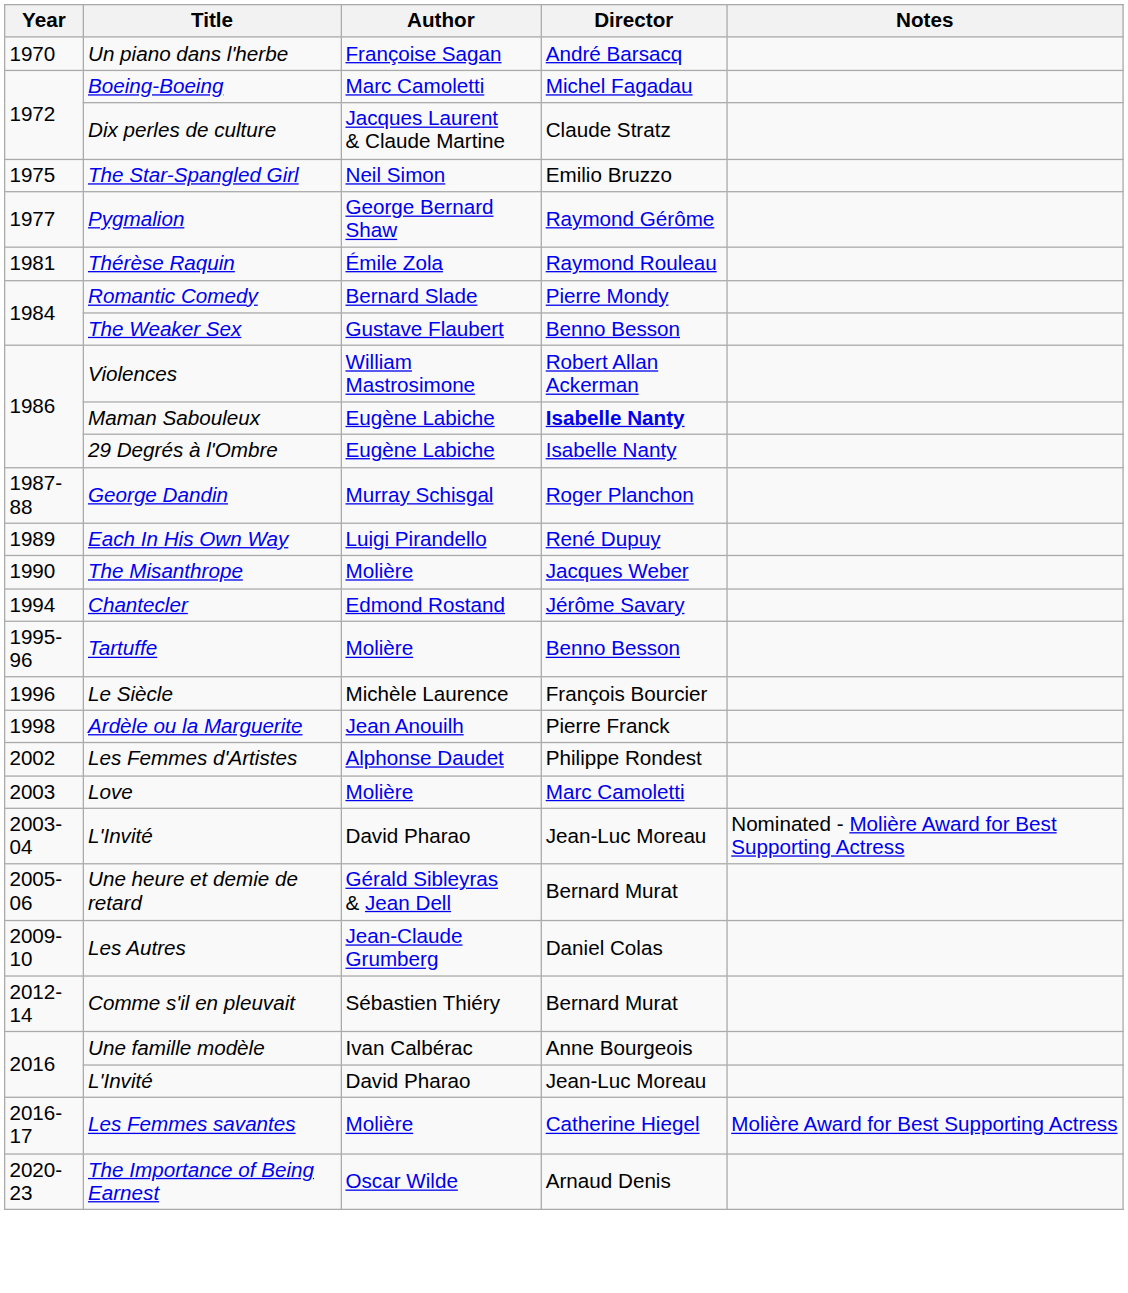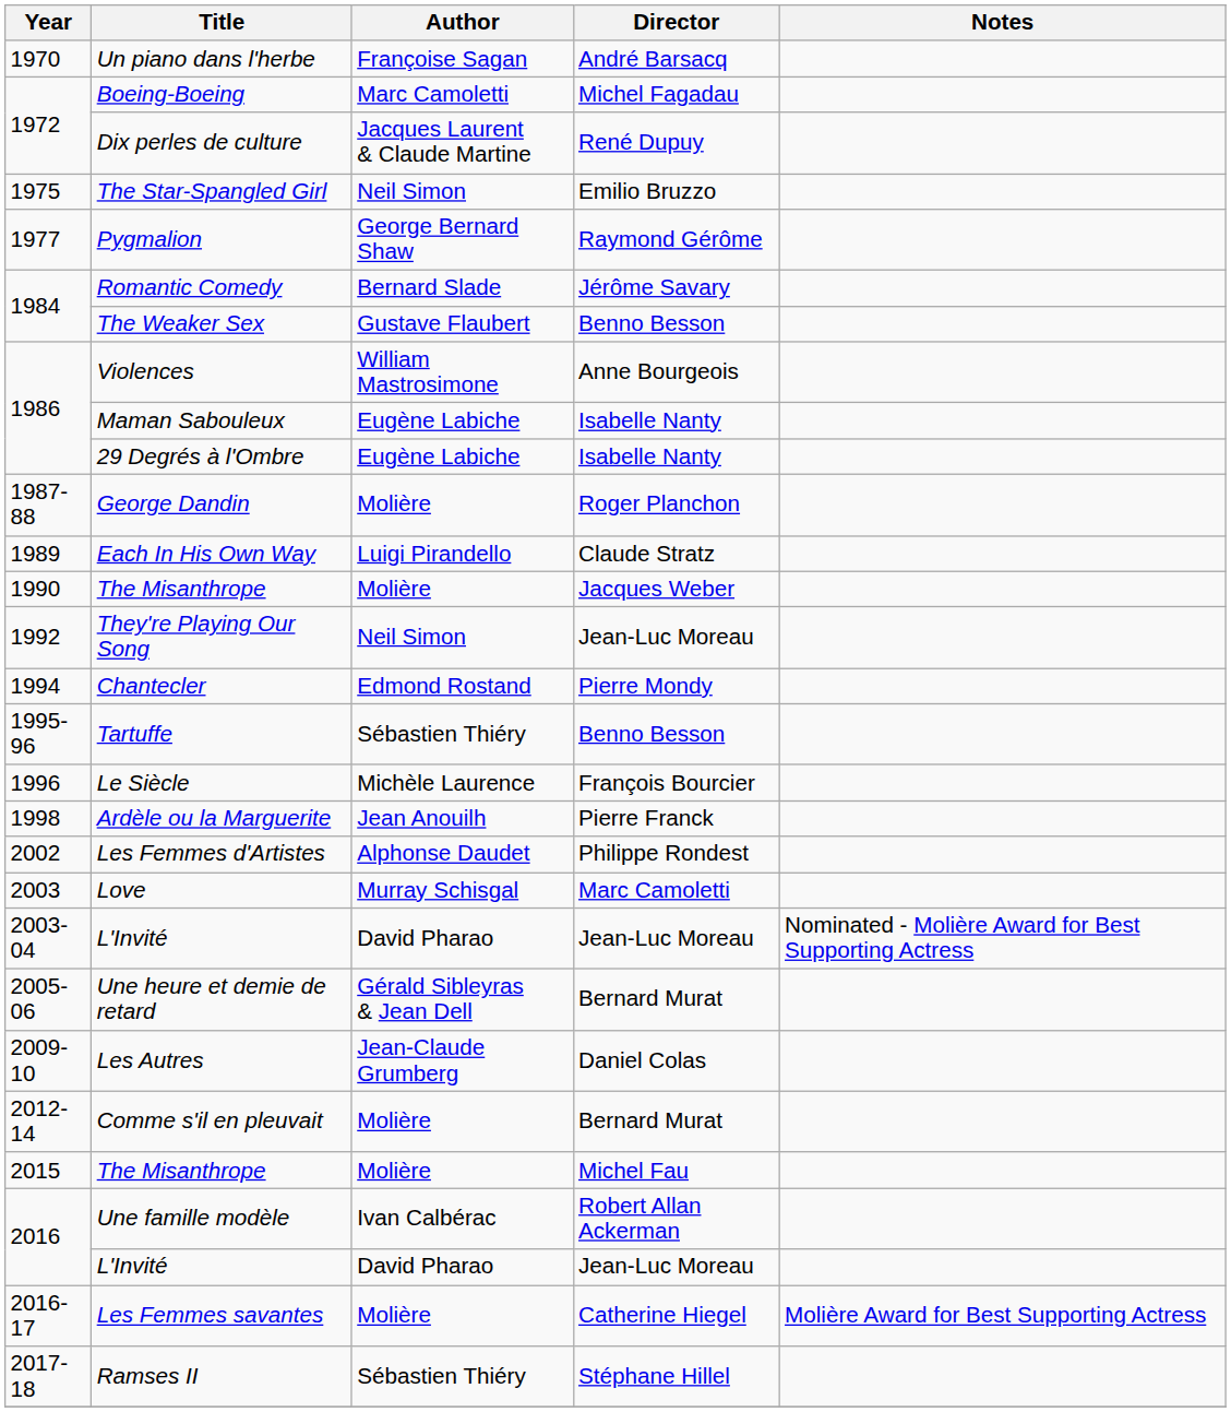Dix perles de culture | Director: Claude Stratz -> René Dupuy
- row: 1981 | Thérèse Raquin | Émile Zola | Raymond Rouleau
Romantic Comedy | Director: Pierre Mondy -> Jérôme Savary
Violences | Director: Robert Allan Ackerman -> Anne Bourgeois
Maman Sabouleux | Director: bold -> normal
George Dandin | Author: Murray Schisgal -> Molière
Each In His Own Way | Director: René Dupuy -> Claude Stratz
+ row: 1992 | They're Playing Our Song | Neil Simon | Jean-Luc Moreau
Chantecler | Director: Jérôme Savary -> Pierre Mondy
Tartuffe | Author: Molière -> Sébastien Thiéry
Love | Author: Molière -> Murray Schisgal
Comme s'il en pleuvait | Author: Sébastien Thiéry -> Molière
+ row: 2015 | The Misanthrope | Molière | Michel Fau
Une famille modèle | Director: Anne Bourgeois -> Robert Allan Ackerman
+ row: 2017-18 | Ramses II | Sébastien Thiéry | Stéphane Hillel
- row: 2020-23 | The Importance of Being Earnest | Oscar Wilde | Arnaud Denis
